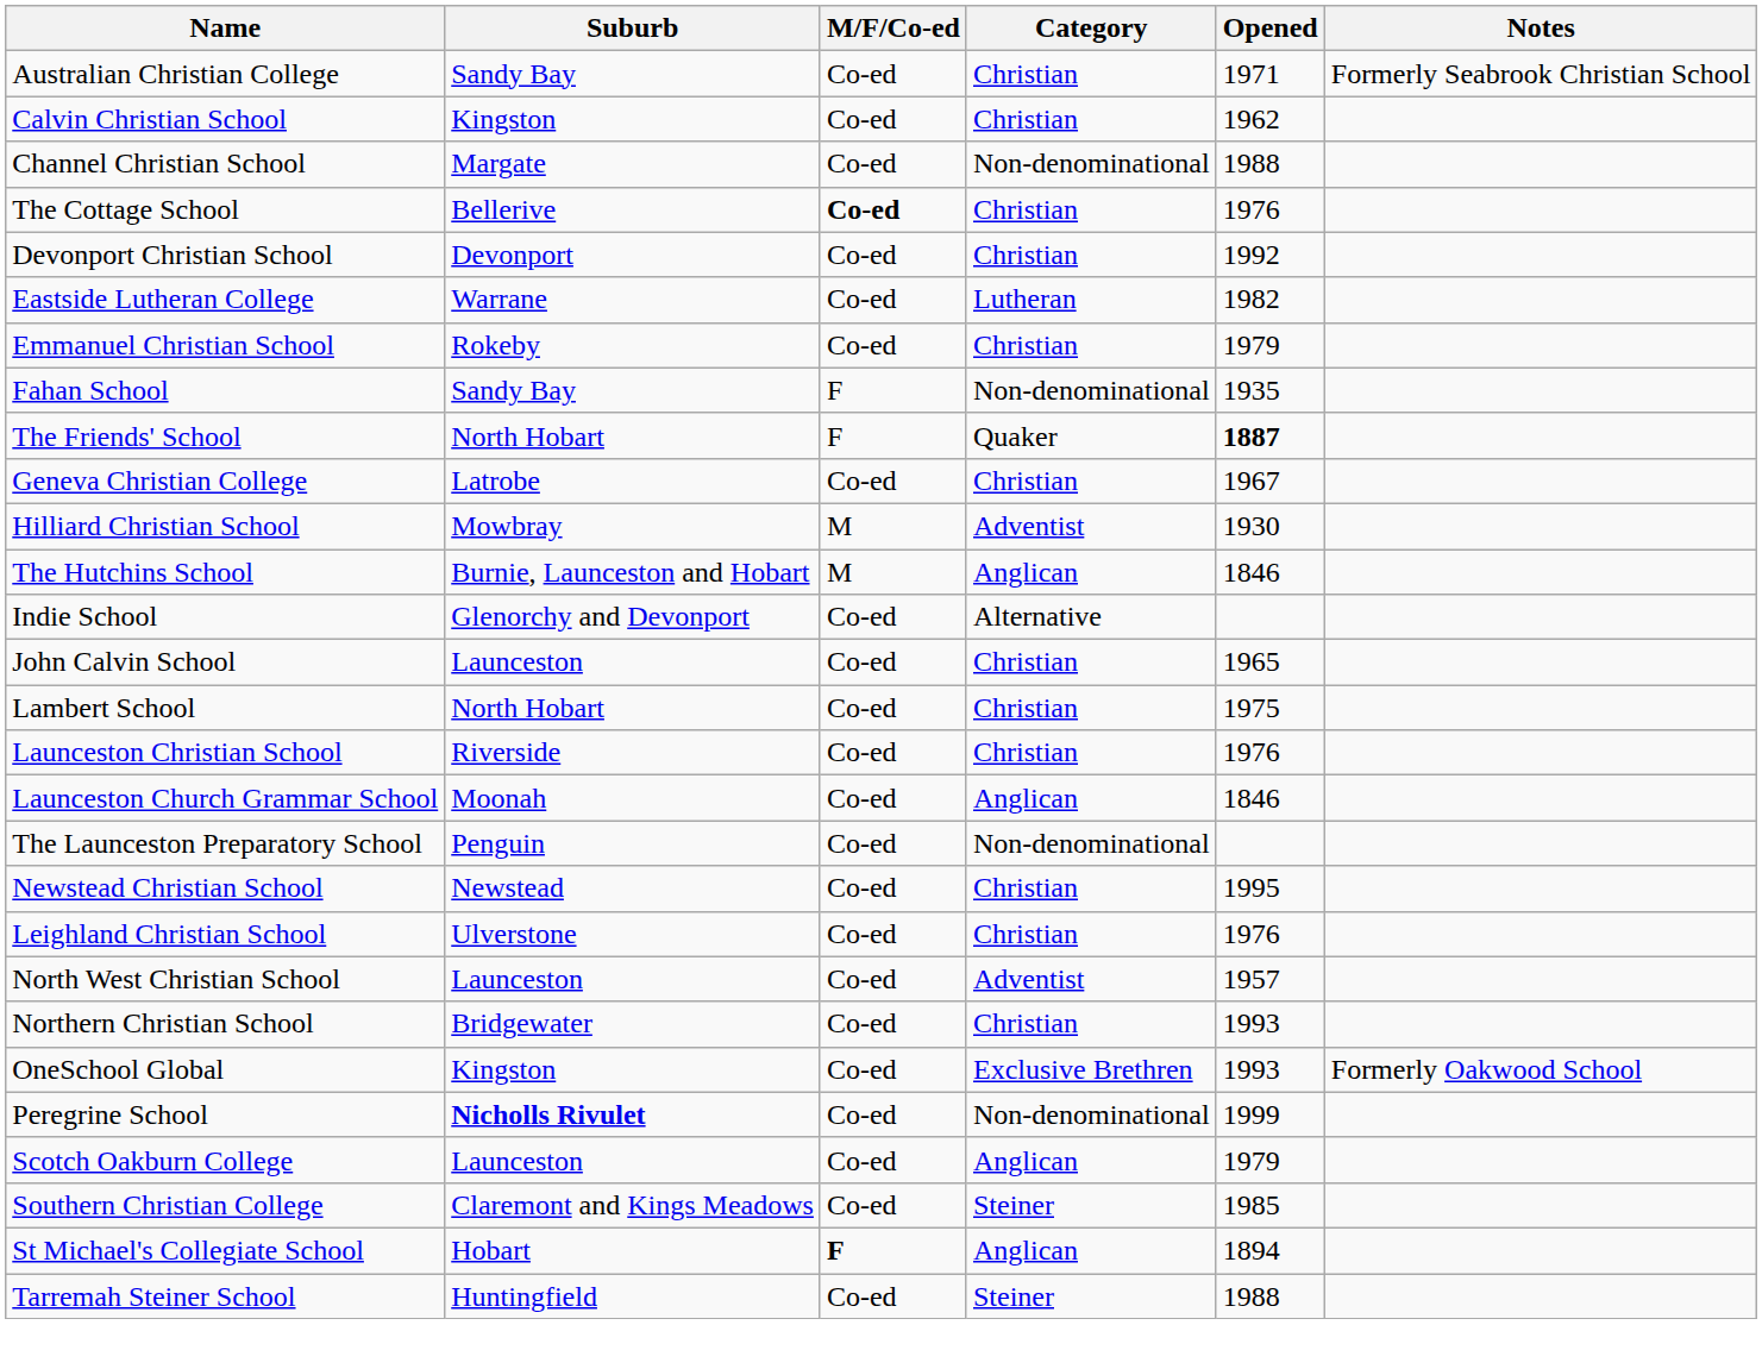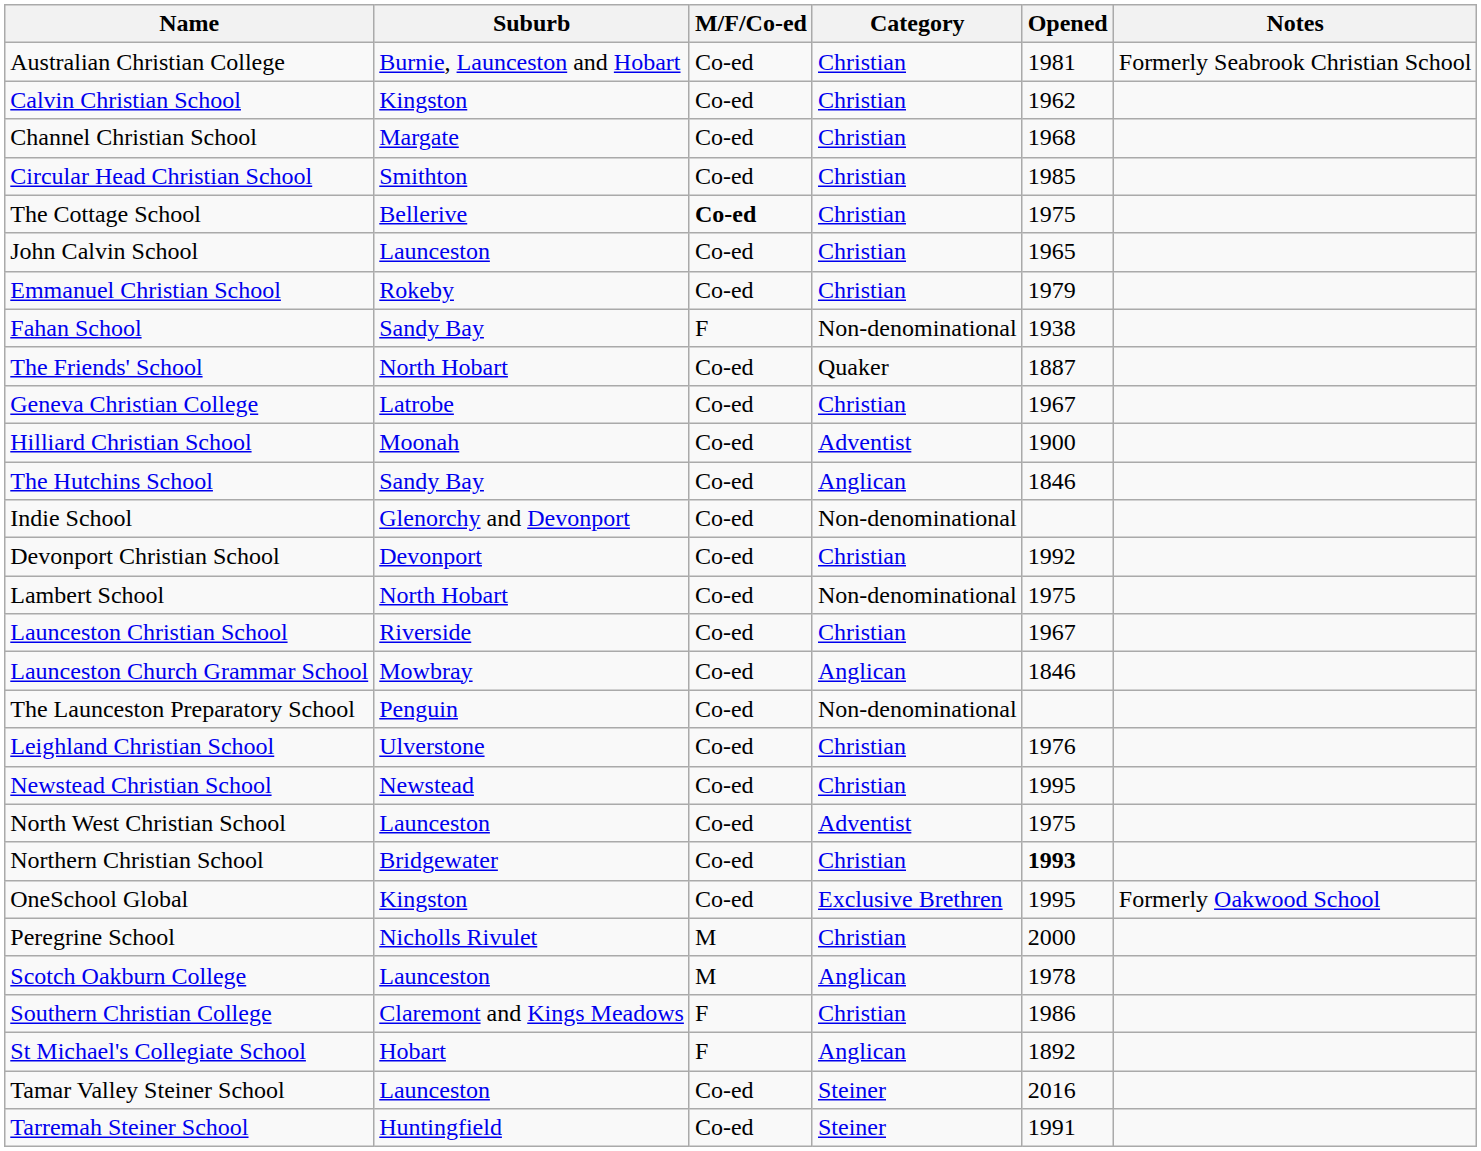Australian Christian College | Suburb: Sandy Bay -> Burnie, Launceston and Hobart
Australian Christian College | Opened: 1971 -> 1981
Channel Christian School | Category: Non-denominational -> Christian
Channel Christian School | Opened: 1988 -> 1968
+ row: Circular Head Christian School | Smithton | Co-ed | Christian | 1985
The Cottage School | Opened: 1976 -> 1975
rows swapped: Devonport Christian School <-> John Calvin School
- row: Eastside Lutheran College | Warrane | Co-ed | Lutheran | 1982
Fahan School | Opened: 1935 -> 1938
The Friends' School | M/F/Co-ed: F -> Co-ed
The Friends' School | Opened: bold -> normal
Hilliard Christian School | Suburb: Mowbray -> Moonah
Hilliard Christian School | M/F/Co-ed: M -> Co-ed
Hilliard Christian School | Opened: 1930 -> 1900
The Hutchins School | Suburb: Burnie, Launceston and Hobart -> Sandy Bay
The Hutchins School | M/F/Co-ed: M -> Co-ed
Indie School | Category: Alternative -> Non-denominational
Lambert School | Category: Christian -> Non-denominational
Launceston Christian School | Opened: 1976 -> 1967
Launceston Church Grammar School | Suburb: Moonah -> Mowbray
rows swapped: Leighland Christian School <-> Newstead Christian School
North West Christian School | Opened: 1957 -> 1975
Northern Christian School | Opened: normal -> bold
OneSchool Global | Opened: 1993 -> 1995
Peregrine School | Suburb: bold -> normal
Peregrine School | M/F/Co-ed: Co-ed -> M
Peregrine School | Category: Non-denominational -> Christian
Peregrine School | Opened: 1999 -> 2000
Scotch Oakburn College | M/F/Co-ed: Co-ed -> M
Scotch Oakburn College | Opened: 1979 -> 1978
Southern Christian College | M/F/Co-ed: Co-ed -> F
Southern Christian College | Category: Steiner -> Christian
Southern Christian College | Opened: 1985 -> 1986
St Michael's Collegiate School | M/F/Co-ed: bold -> normal
St Michael's Collegiate School | Opened: 1894 -> 1892
+ row: Tamar Valley Steiner School | Launceston | Co-ed | Steiner | 2016
Tarremah Steiner School | Opened: 1988 -> 1991
